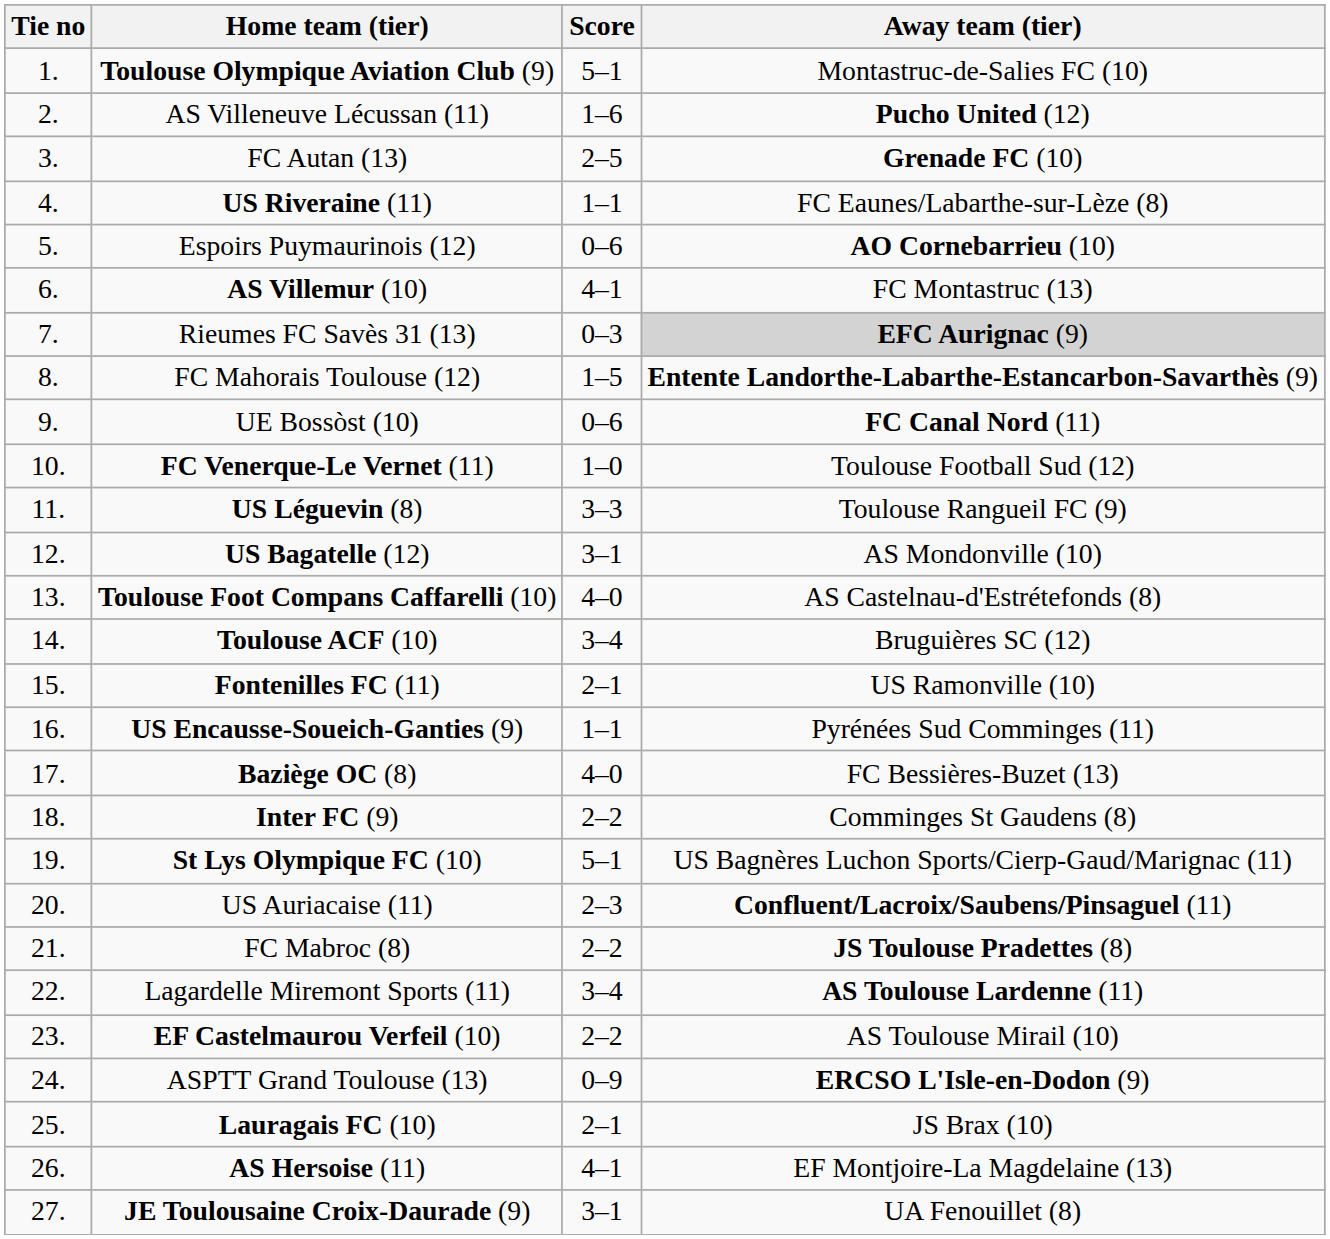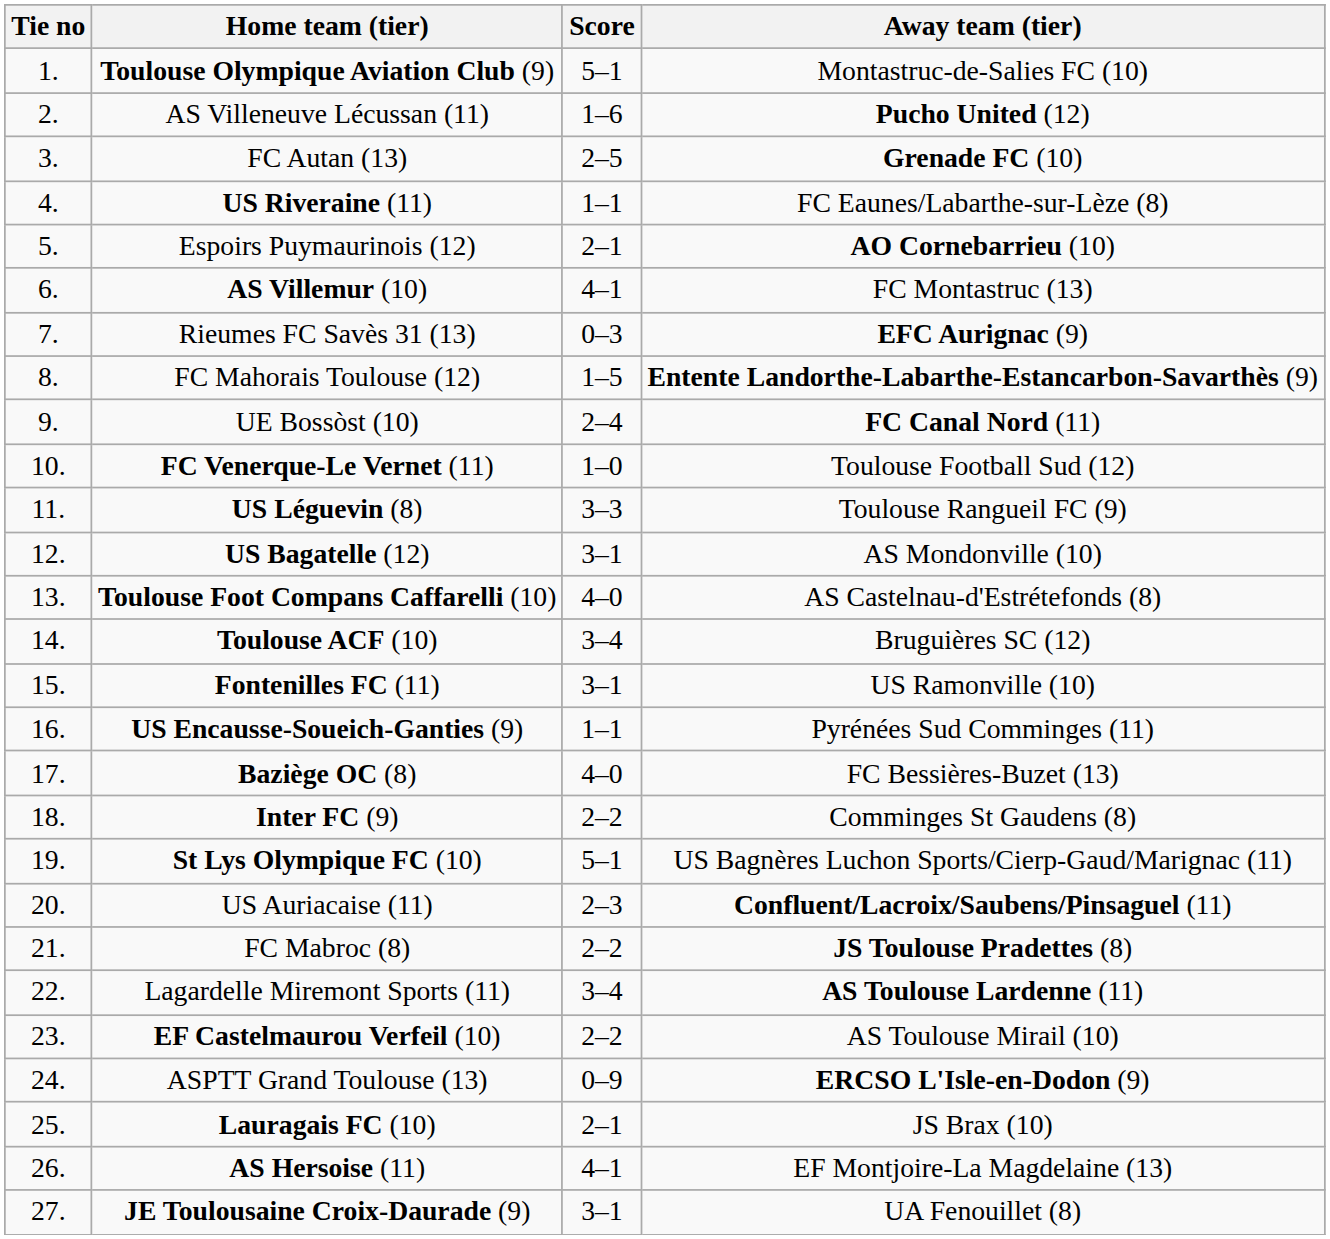Espoirs Puymaurinois (12) | Score: 0–6 -> 2–1
Rieumes FC Savès 31 (13) | Away team (tier): lightgrey background -> no background
UE Bossòst (10) | Score: 0–6 -> 2–4
Fontenilles FC (11) | Score: 2–1 -> 3–1
